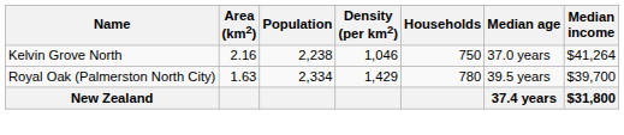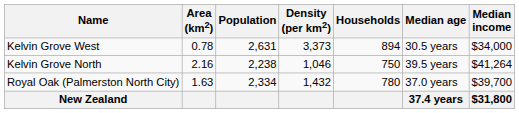+ row: Kelvin Grove West | 0.78 | 2,631 | 3,373 | 894 | 30.5 years | $34,000
Kelvin Grove North | Median age: 37.0 years -> 39.5 years
Royal Oak (Palmerston North City) | Density (per km2): 1,429 -> 1,432
Royal Oak (Palmerston North City) | Median age: 39.5 years -> 37.0 years
